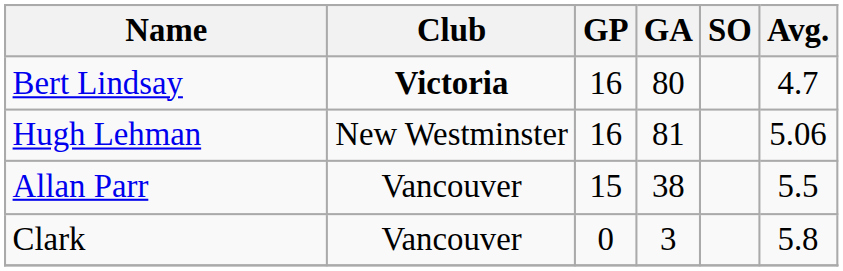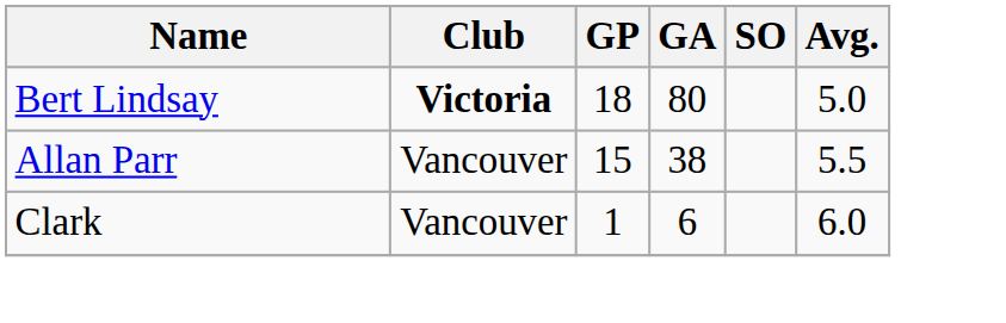Bert Lindsay | GP: 16 -> 18
Bert Lindsay | Avg.: 4.7 -> 5.0
- row: Hugh Lehman | New Westminster | 16 | 81 | 5.06
Clark | GP: 0 -> 1
Clark | GA: 3 -> 6
Clark | Avg.: 5.8 -> 6.0
